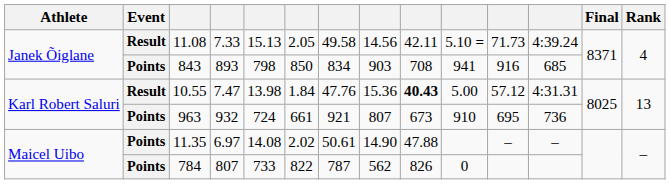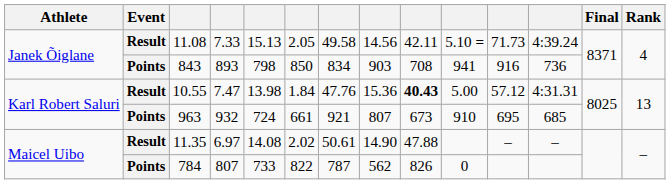843 | column 12: 685 -> 736
963 | column 12: 736 -> 685
11.35 | Event: Points -> Result
